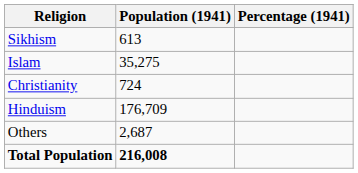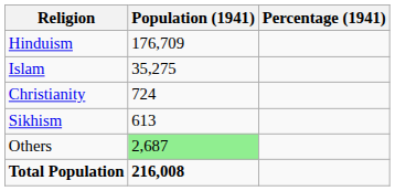rows swapped: Hinduism <-> Sikhism
Others | Population (1941): no background -> lightgreen background
